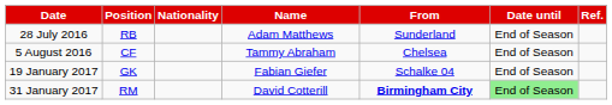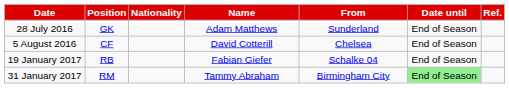28 July 2016 | Position: RB -> GK
5 August 2016 | Name: Tammy Abraham -> David Cotterill
19 January 2017 | Position: GK -> RB
31 January 2017 | Name: David Cotterill -> Tammy Abraham
31 January 2017 | From: bold -> normal
